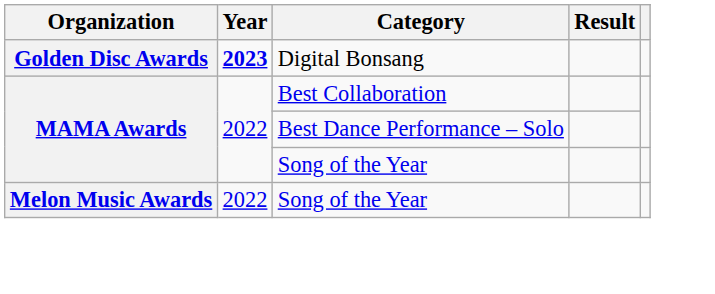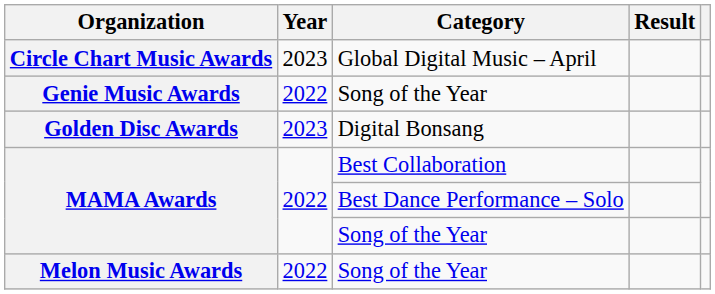+ row: Circle Chart Music Awards | 2023 | Global Digital Music – April
+ row: Genie Music Awards | 2022 | Song of the Year
Golden Disc Awards | Year: bold -> normal
